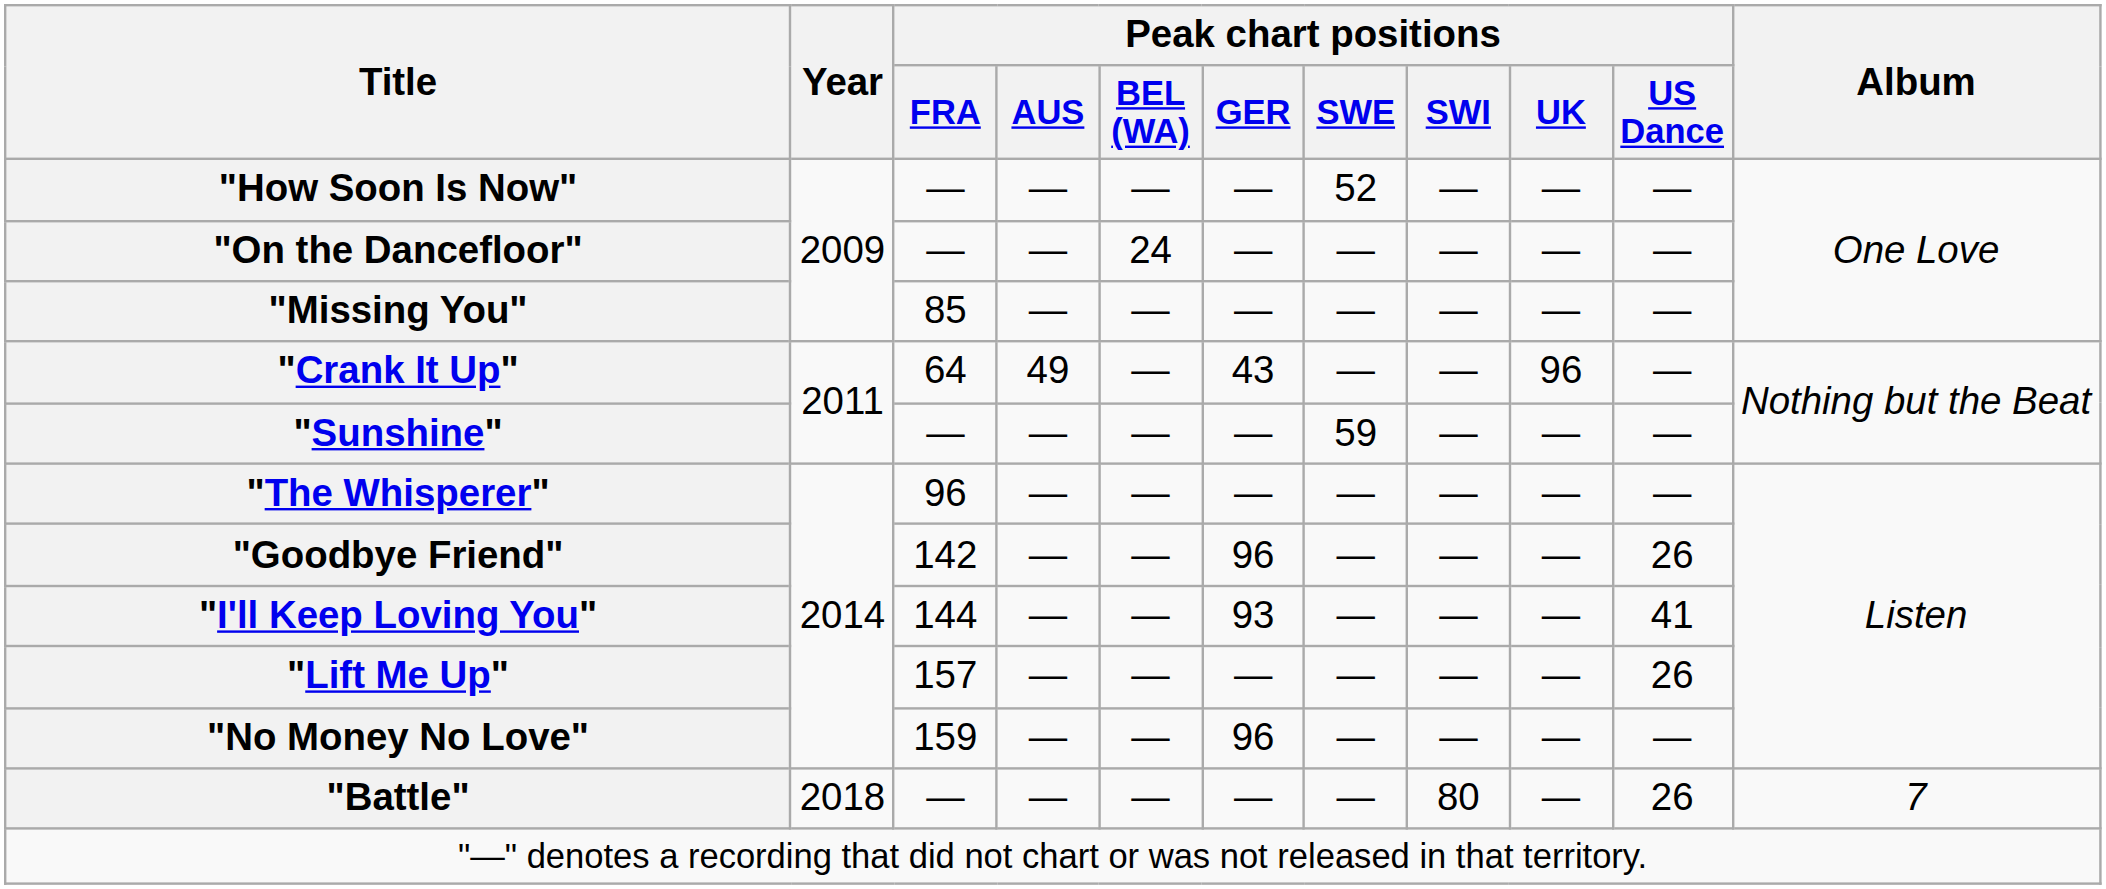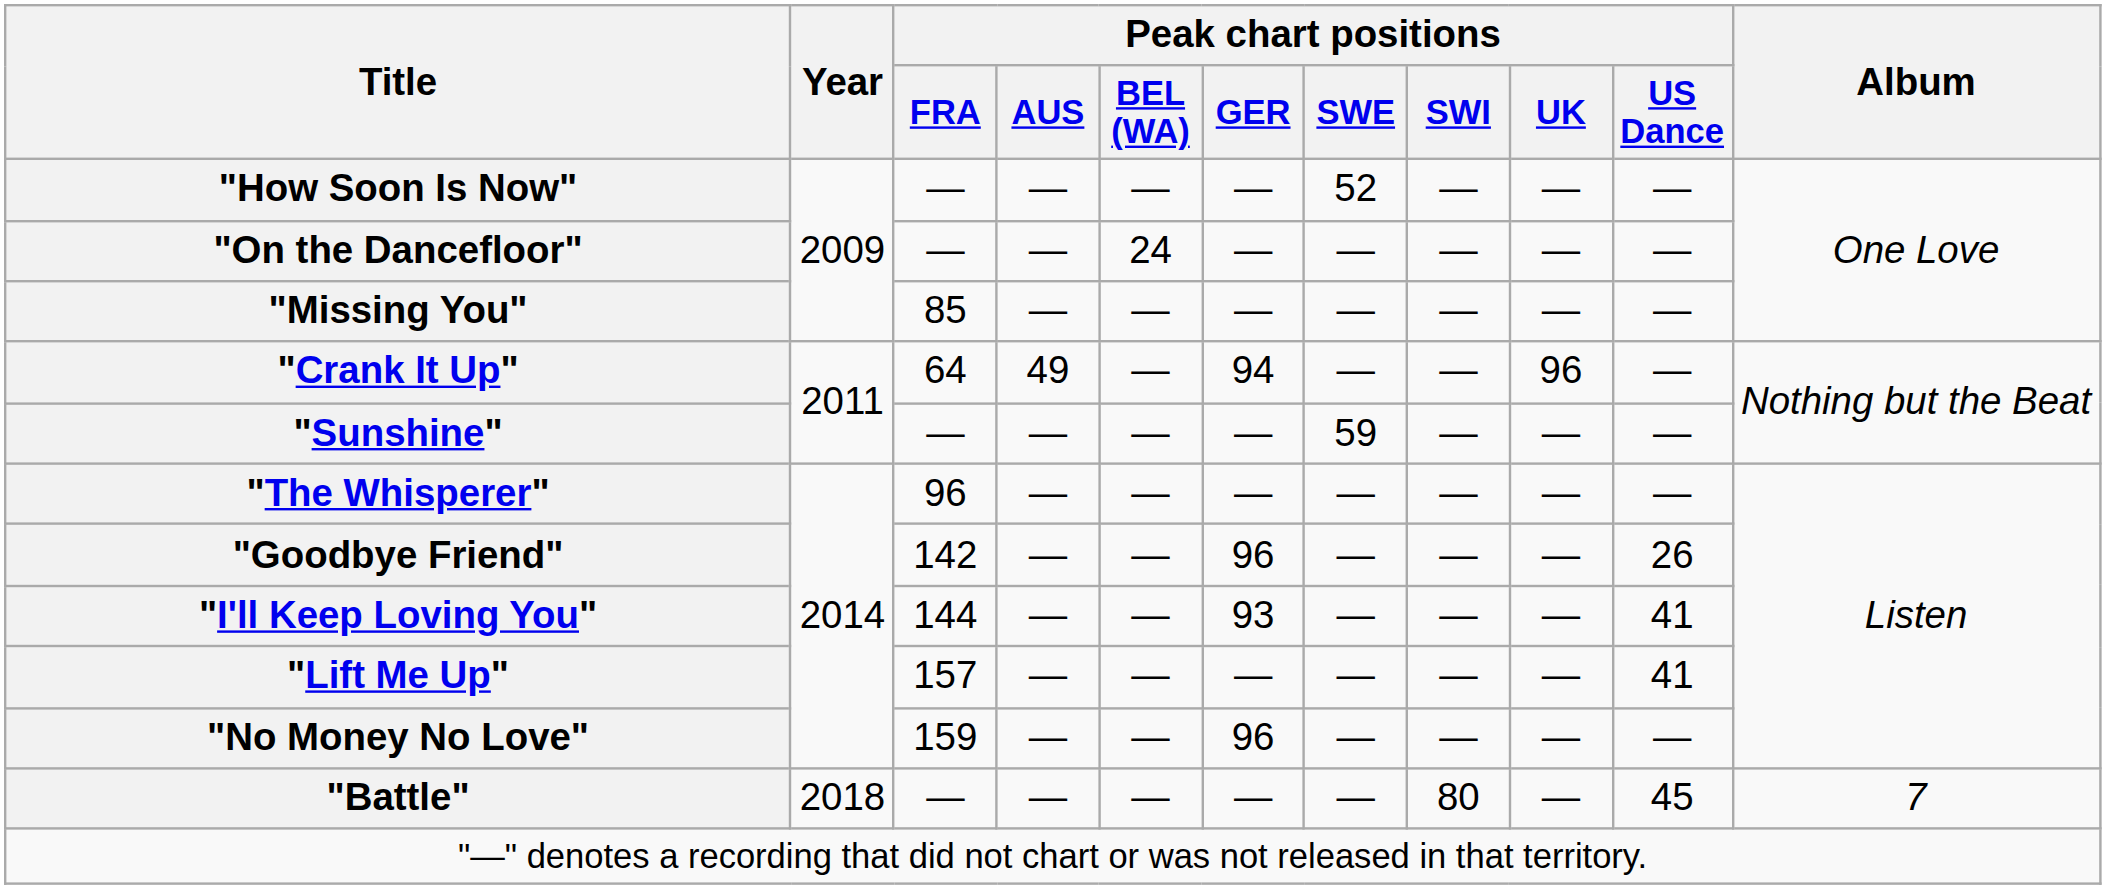"Crank It Up" | Peak chart positions / GER: 43 -> 94
"Lift Me Up" | Peak chart positions / US Dance: 26 -> 41
"Battle" | Peak chart positions / US Dance: 26 -> 45
